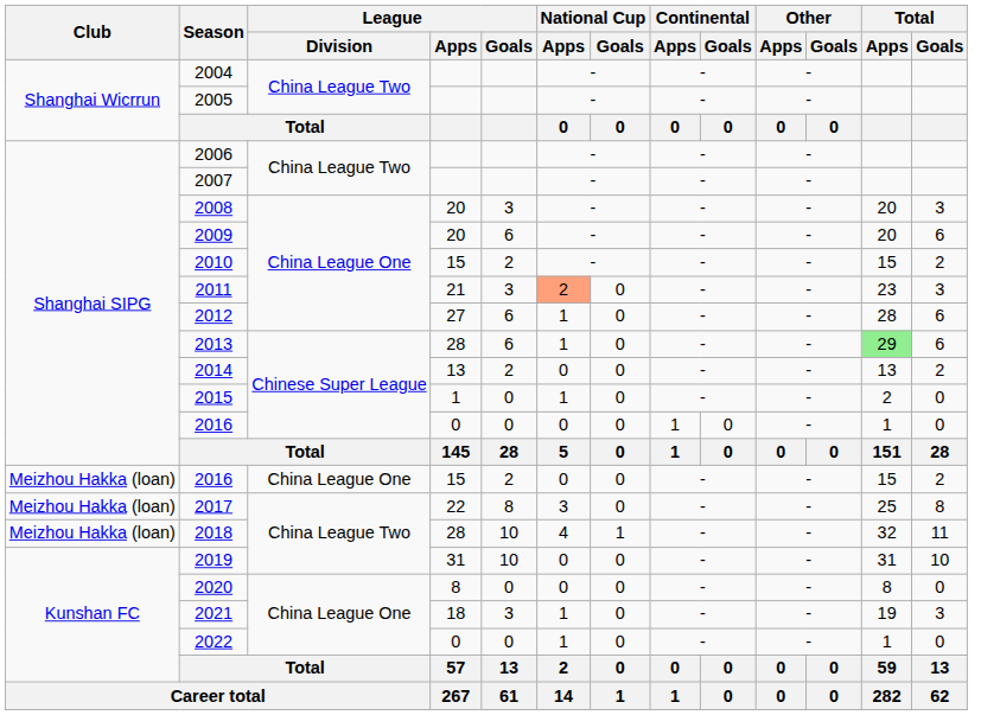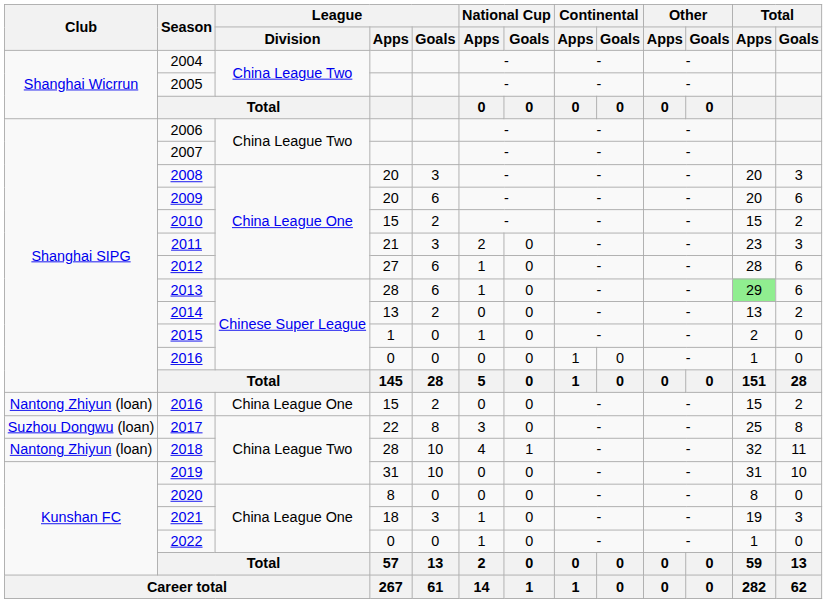2011 | National Cup / Apps: lightsalmon background -> no background
2016 / 15 | Club: Meizhou Hakka (loan) -> Nantong Zhiyun (loan)
2017 | Club: Meizhou Hakka (loan) -> Suzhou Dongwu (loan)
2018 | Club: Meizhou Hakka (loan) -> Nantong Zhiyun (loan)
